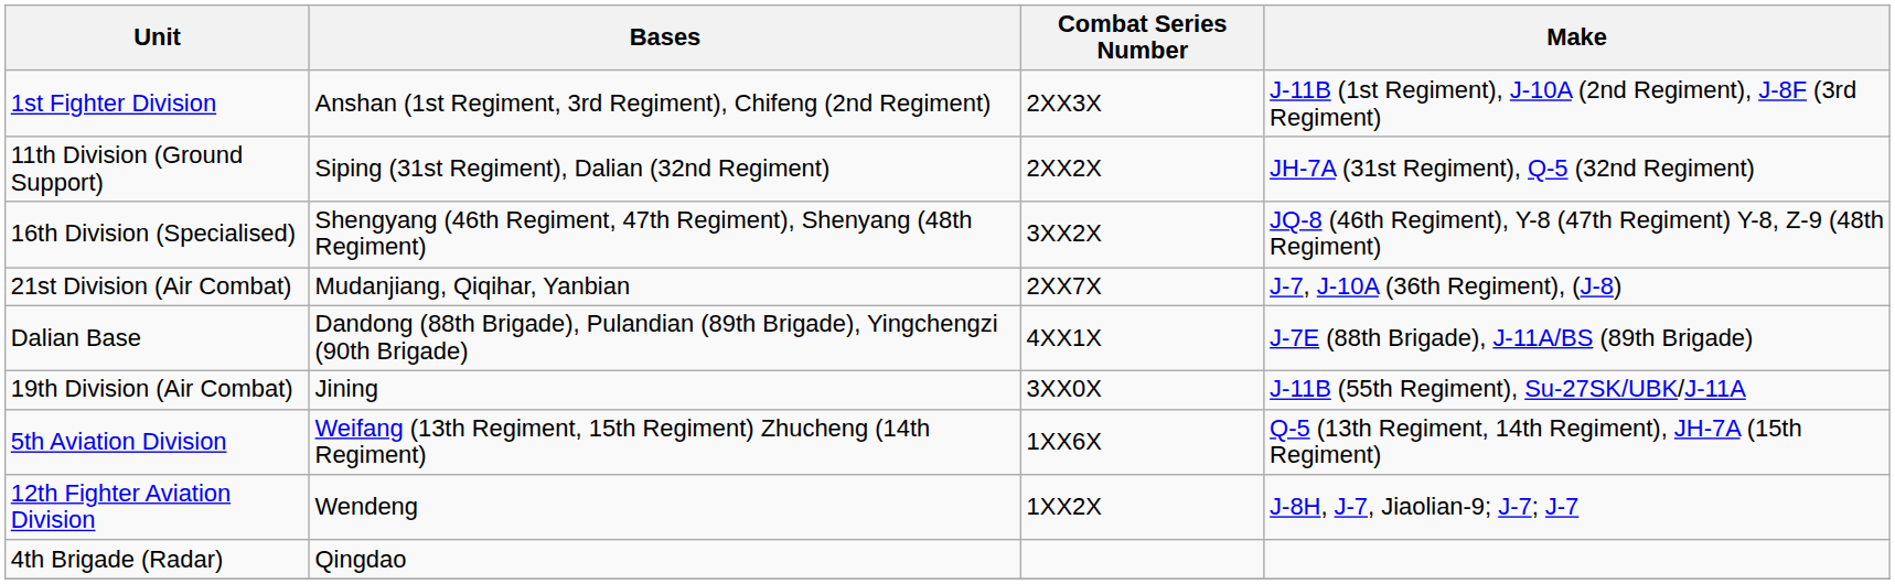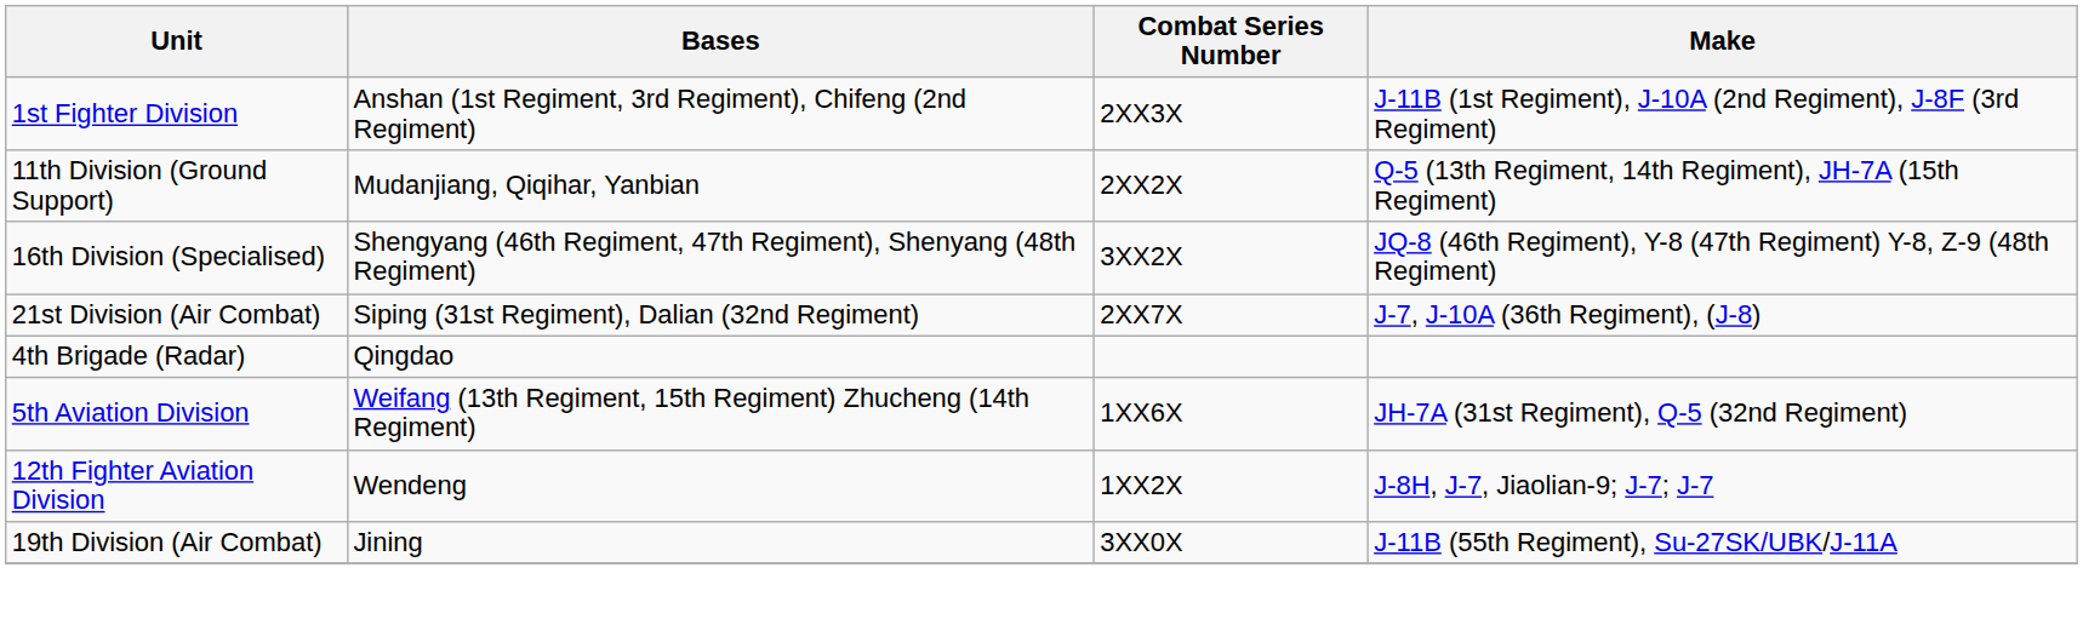11th Division (Ground Support) | Bases: Siping (31st Regiment), Dalian (32nd Regiment) -> Mudanjiang, Qiqihar, Yanbian
11th Division (Ground Support) | Make: JH-7A (31st Regiment), Q-5 (32nd Regiment) -> Q-5 (13th Regiment, 14th Regiment), JH-7A (15th Regiment)
21st Division (Air Combat) | Bases: Mudanjiang, Qiqihar, Yanbian -> Siping (31st Regiment), Dalian (32nd Regiment)
- row: Dalian Base | Dandong (88th Brigade), Pulandian (89th Brigade), Yingchengzi (90th Brigade) | 4XX1X | J-7E (88th Brigade), J-11A/BS (89th Brigade)
rows swapped: 4th Brigade (Radar) <-> 19th Division (Air Combat)
5th Aviation Division | Make: Q-5 (13th Regiment, 14th Regiment), JH-7A (15th Regiment) -> JH-7A (31st Regiment), Q-5 (32nd Regiment)
